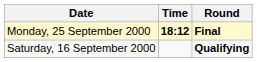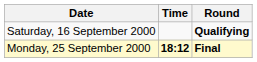rows swapped: Saturday, 16 September 2000 <-> Monday, 25 September 2000
